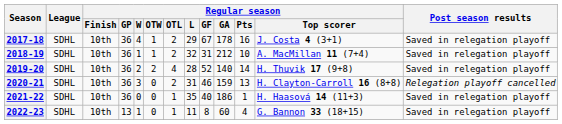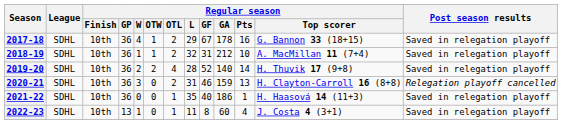2017-18 | Regular season / Top scorer: J. Costa 4 (3+1) -> G. Bannon 33 (18+15)
2022-23 | Regular season / Top scorer: G. Bannon 33 (18+15) -> J. Costa 4 (3+1)
